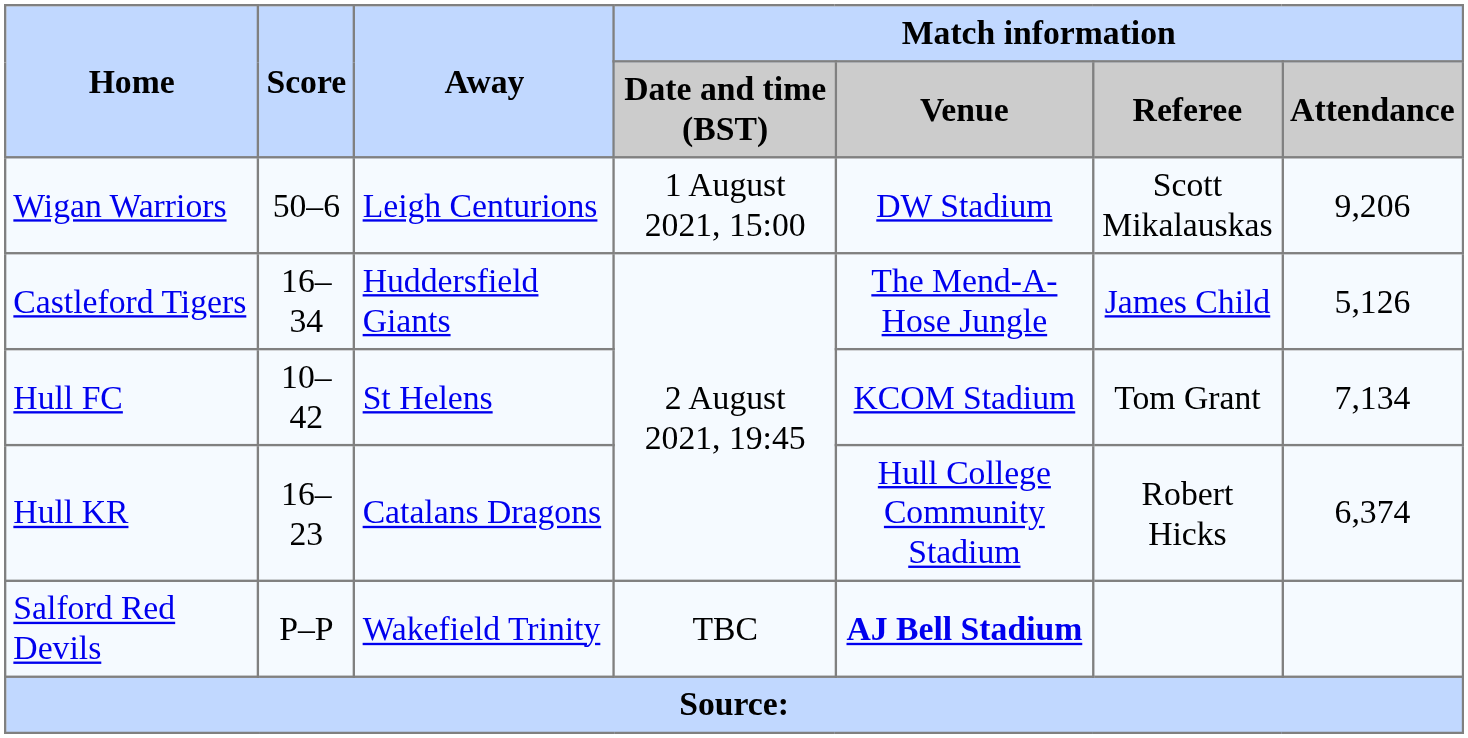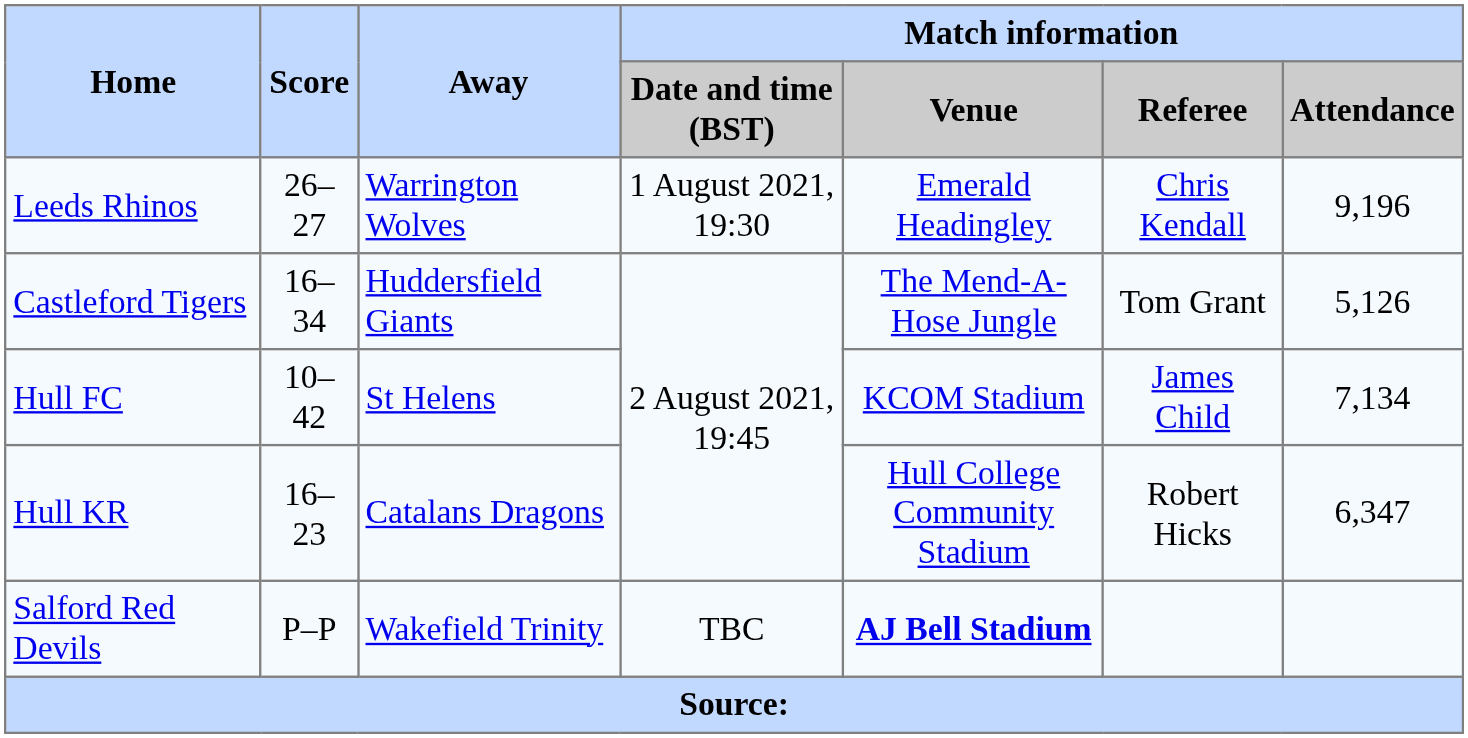- row: Wigan Warriors | 50–6 | Leigh Centurions | 1 August 2021, 15:00 | DW Stadium | Scott Mikalauskas | 9,206
+ row: Leeds Rhinos | 26–27 | Warrington Wolves | 1 August 2021, 19:30 | Emerald Headingley | Chris Kendall | 9,196
Castleford Tigers | Match information / Referee: James Child -> Tom Grant
Hull FC | Match information / Referee: Tom Grant -> James Child
Hull KR | Match information / Attendance: 6,374 -> 6,347
